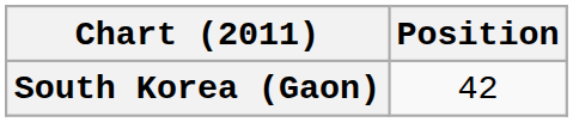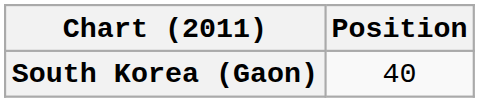South Korea (Gaon) | Position: 42 -> 40
